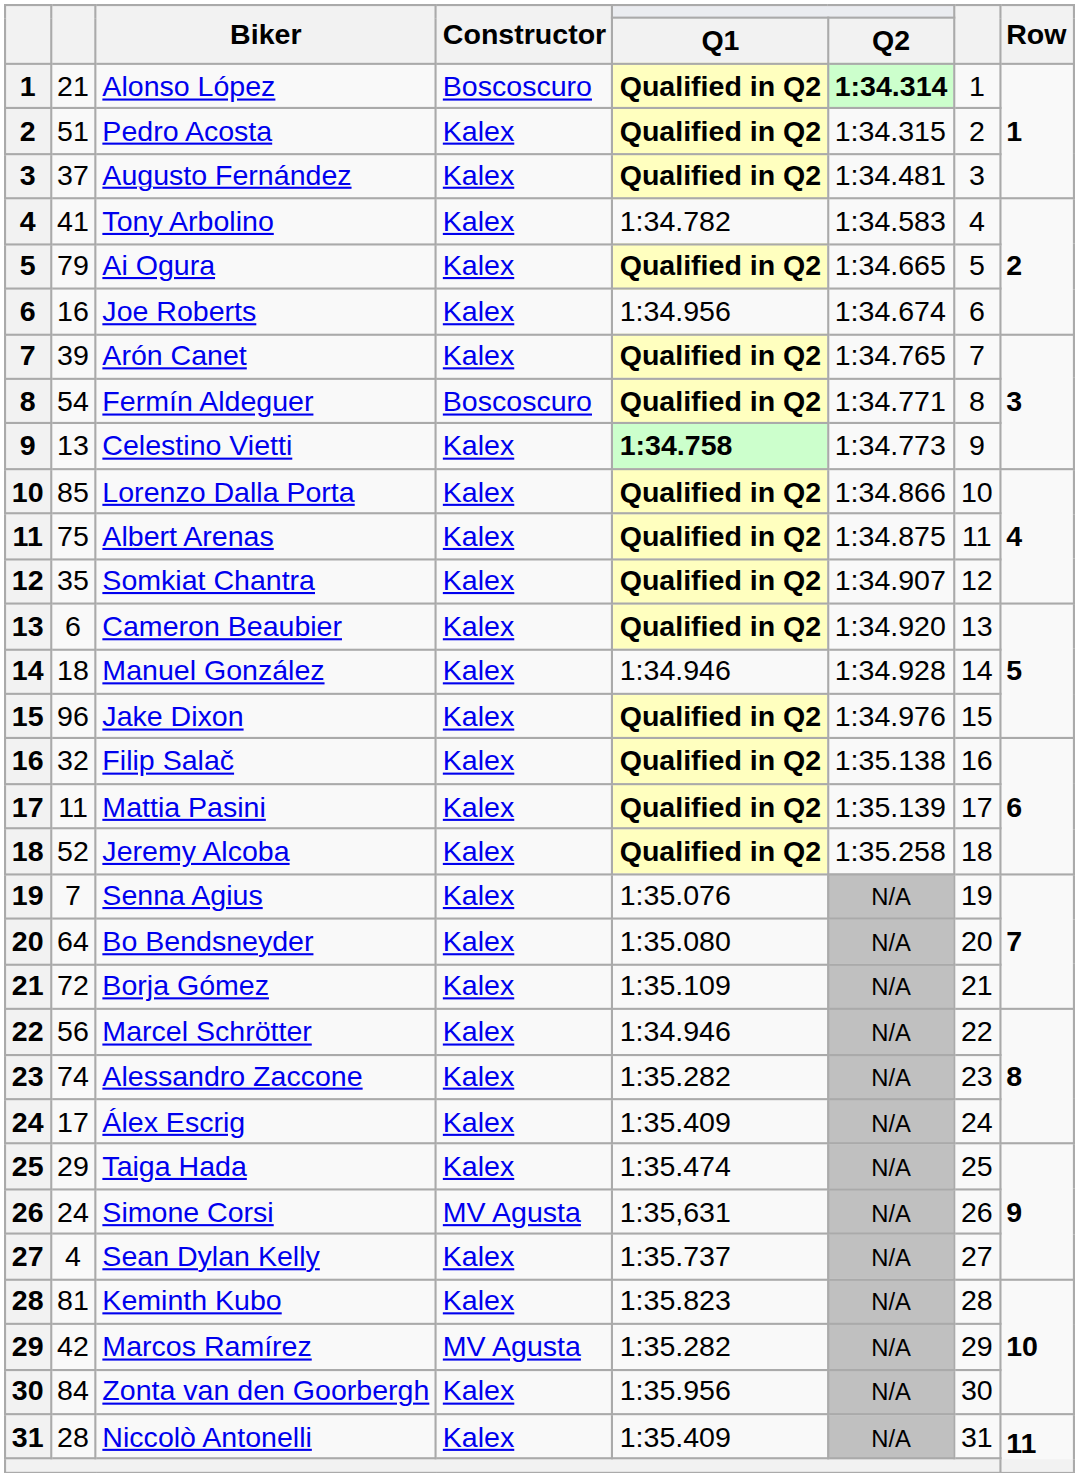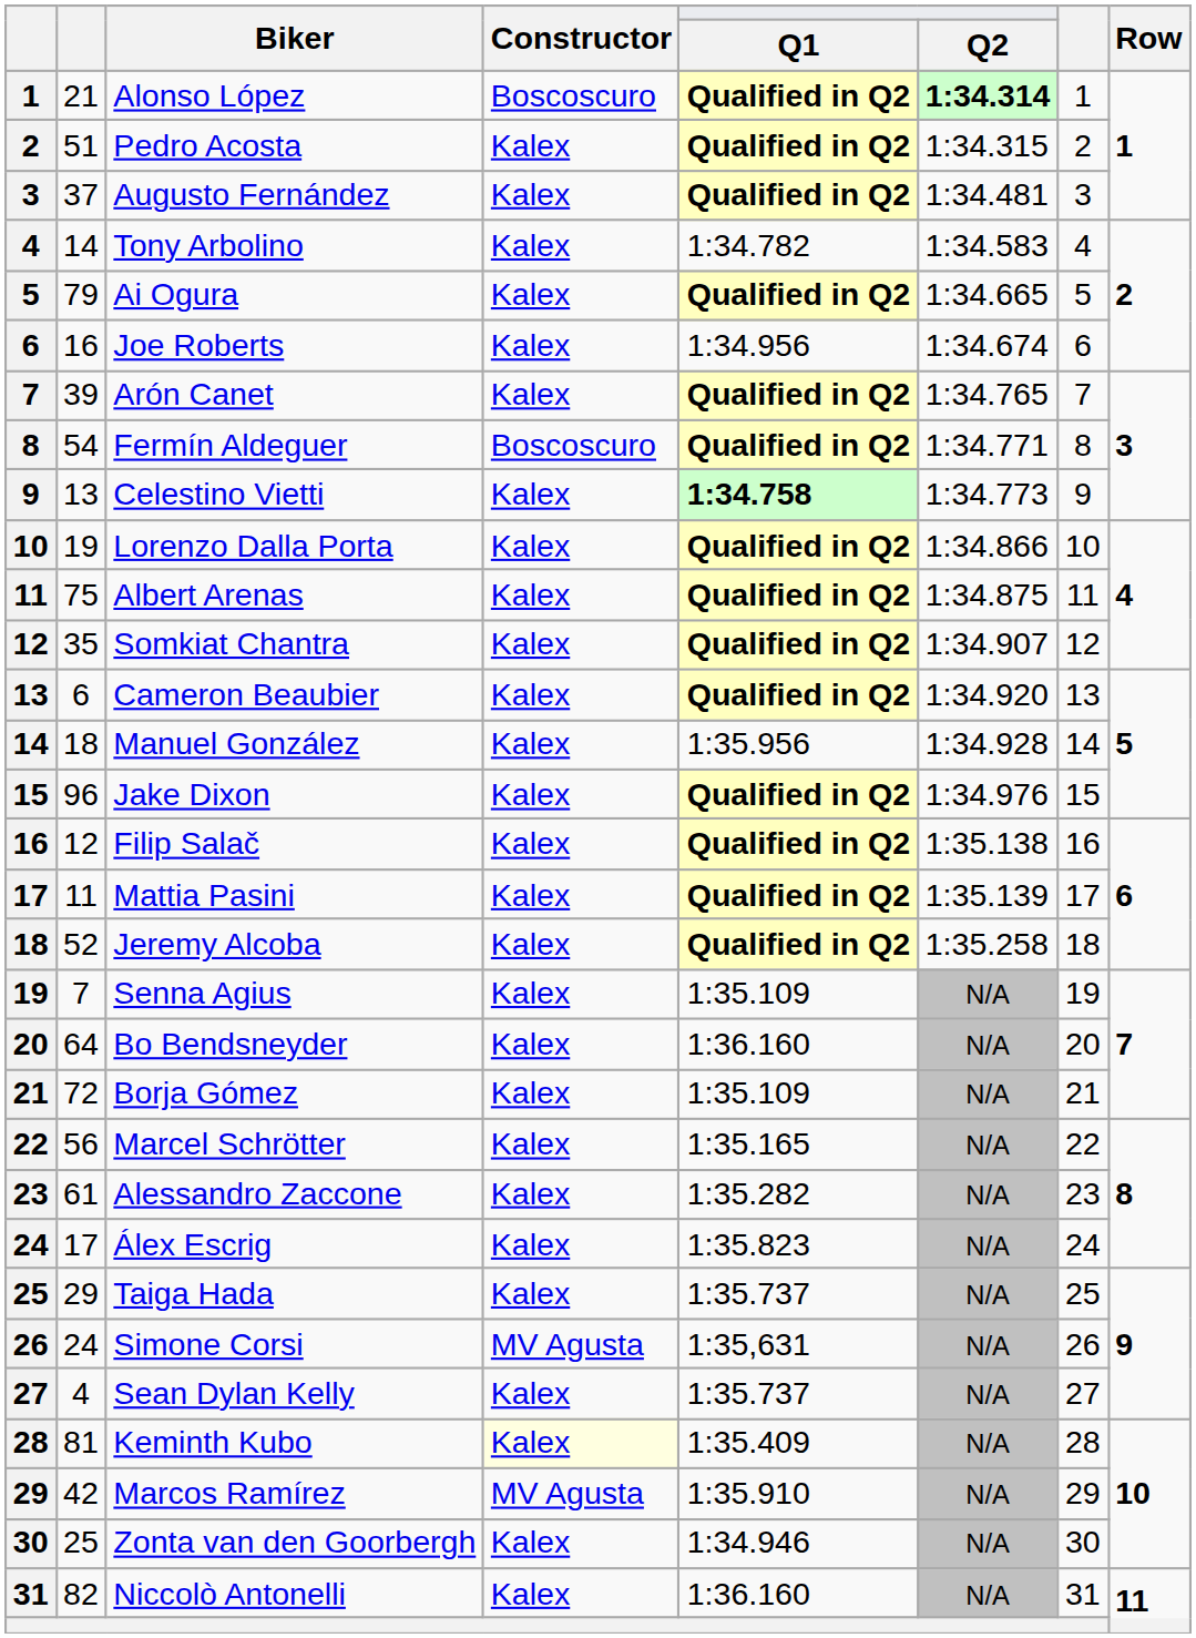Tony Arbolino | column 2: 41 -> 14
Lorenzo Dalla Porta | column 2: 85 -> 19
Manuel González | Q1: 1:34.946 -> 1:35.956
Filip Salač | column 2: 32 -> 12
Senna Agius | Q1: 1:35.076 -> 1:35.109
Bo Bendsneyder | Q1: 1:35.080 -> 1:36.160
Marcel Schrötter | Q1: 1:34.946 -> 1:35.165
Alessandro Zaccone | column 2: 74 -> 61
Álex Escrig | Q1: 1:35.409 -> 1:35.823
Taiga Hada | Q1: 1:35.474 -> 1:35.737
Keminth Kubo | Constructor: no background -> lightyellow background
Keminth Kubo | Q1: 1:35.823 -> 1:35.409
Marcos Ramírez | Q1: 1:35.282 -> 1:35.910
Zonta van den Goorbergh | column 2: 84 -> 25
Zonta van den Goorbergh | Q1: 1:35.956 -> 1:34.946
Niccolò Antonelli | column 2: 28 -> 82
Niccolò Antonelli | Q1: 1:35.409 -> 1:36.160
